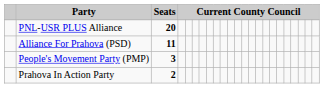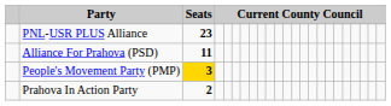PNL-USR PLUS Alliance | Seats: 20 -> 23
People's Movement Party (PMP) | Seats: no background -> gold background
